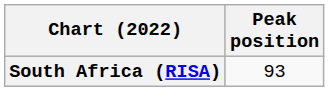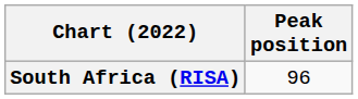South Africa (RISA) | Peak position: 93 -> 96
